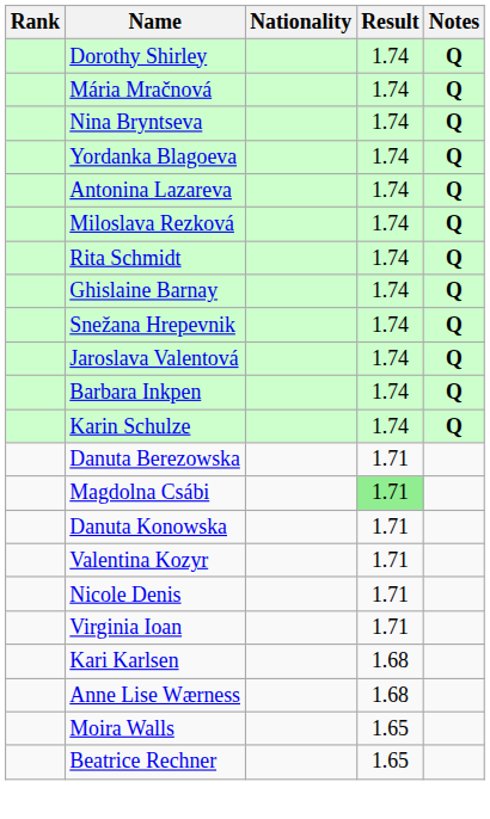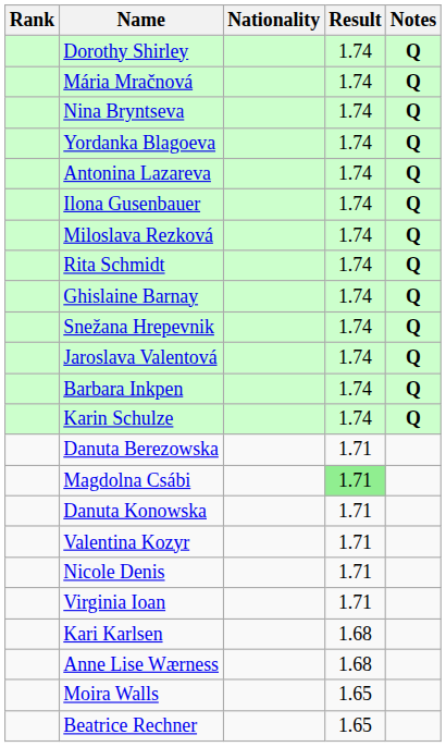+ row: Ilona Gusenbauer | 1.74 | Q
